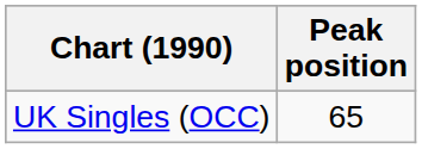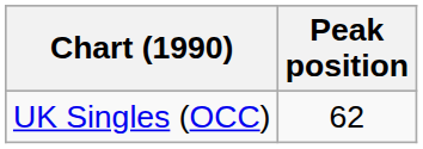UK Singles (OCC) | Peak position: 65 -> 62
